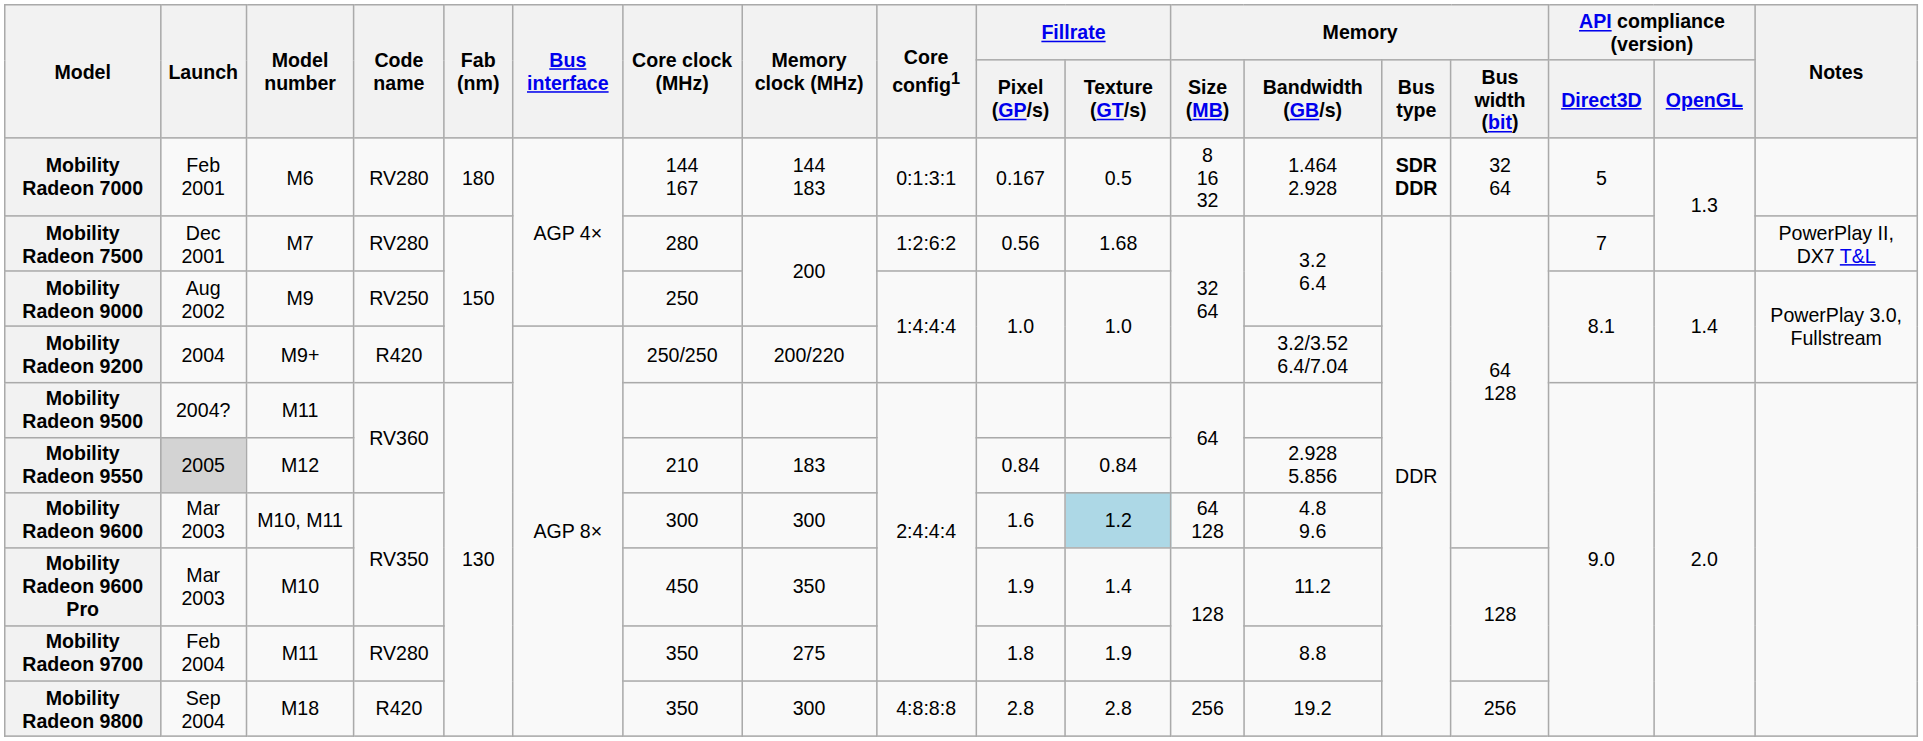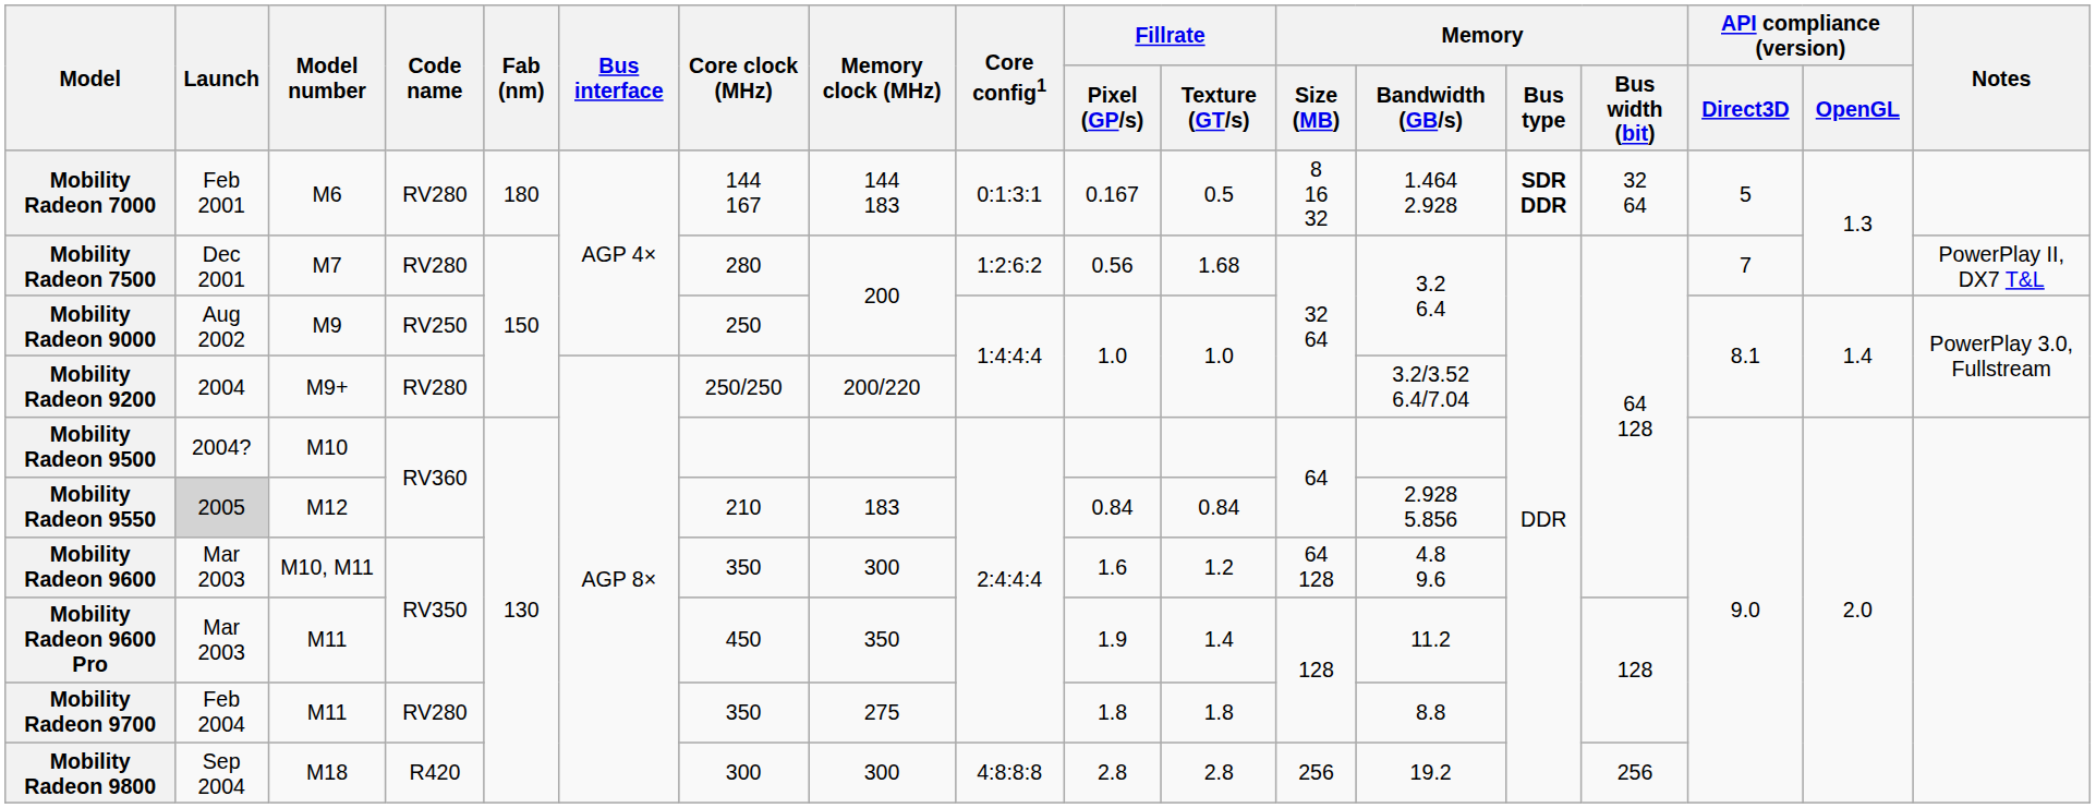Mobility Radeon 9200 | Code name: R420 -> RV280
Mobility Radeon 9500 | Model number: M11 -> M10
Mobility Radeon 9600 | Core clock (MHz): 300 -> 350
Mobility Radeon 9600 | Fillrate / Texture (GT/s): lightblue background -> no background
Mobility Radeon 9600 Pro | Model number: M10 -> M11
Mobility Radeon 9700 | Fillrate / Texture (GT/s): 1.9 -> 1.8
Mobility Radeon 9800 | Core clock (MHz): 350 -> 300
